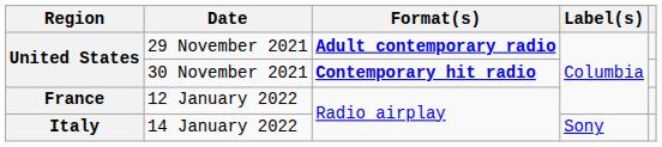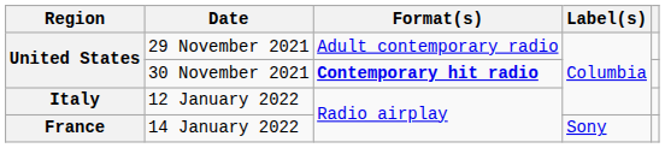29 November 2021 | Format(s): bold -> normal
12 January 2022 | Region: France -> Italy
14 January 2022 | Region: Italy -> France
